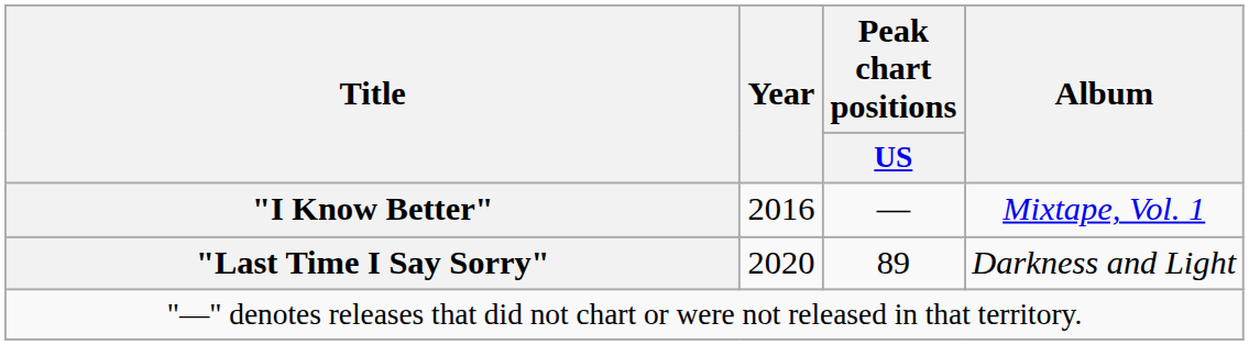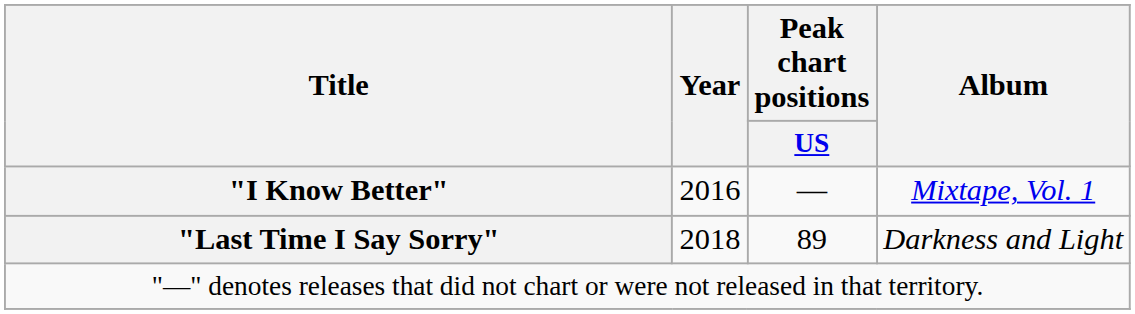"Last Time I Say Sorry" | Year: 2020 -> 2018
